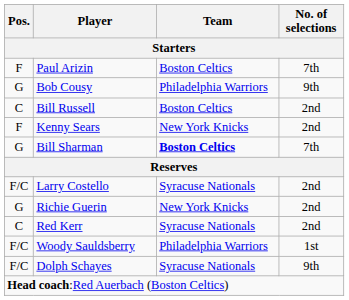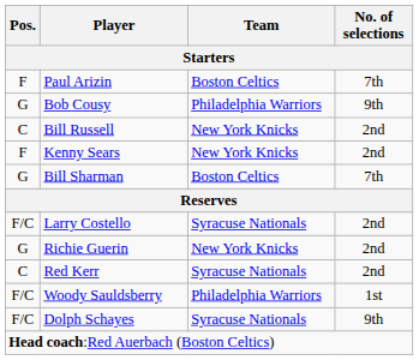Bill Russell | Team: Boston Celtics -> New York Knicks
Bill Sharman | Team: bold -> normal
